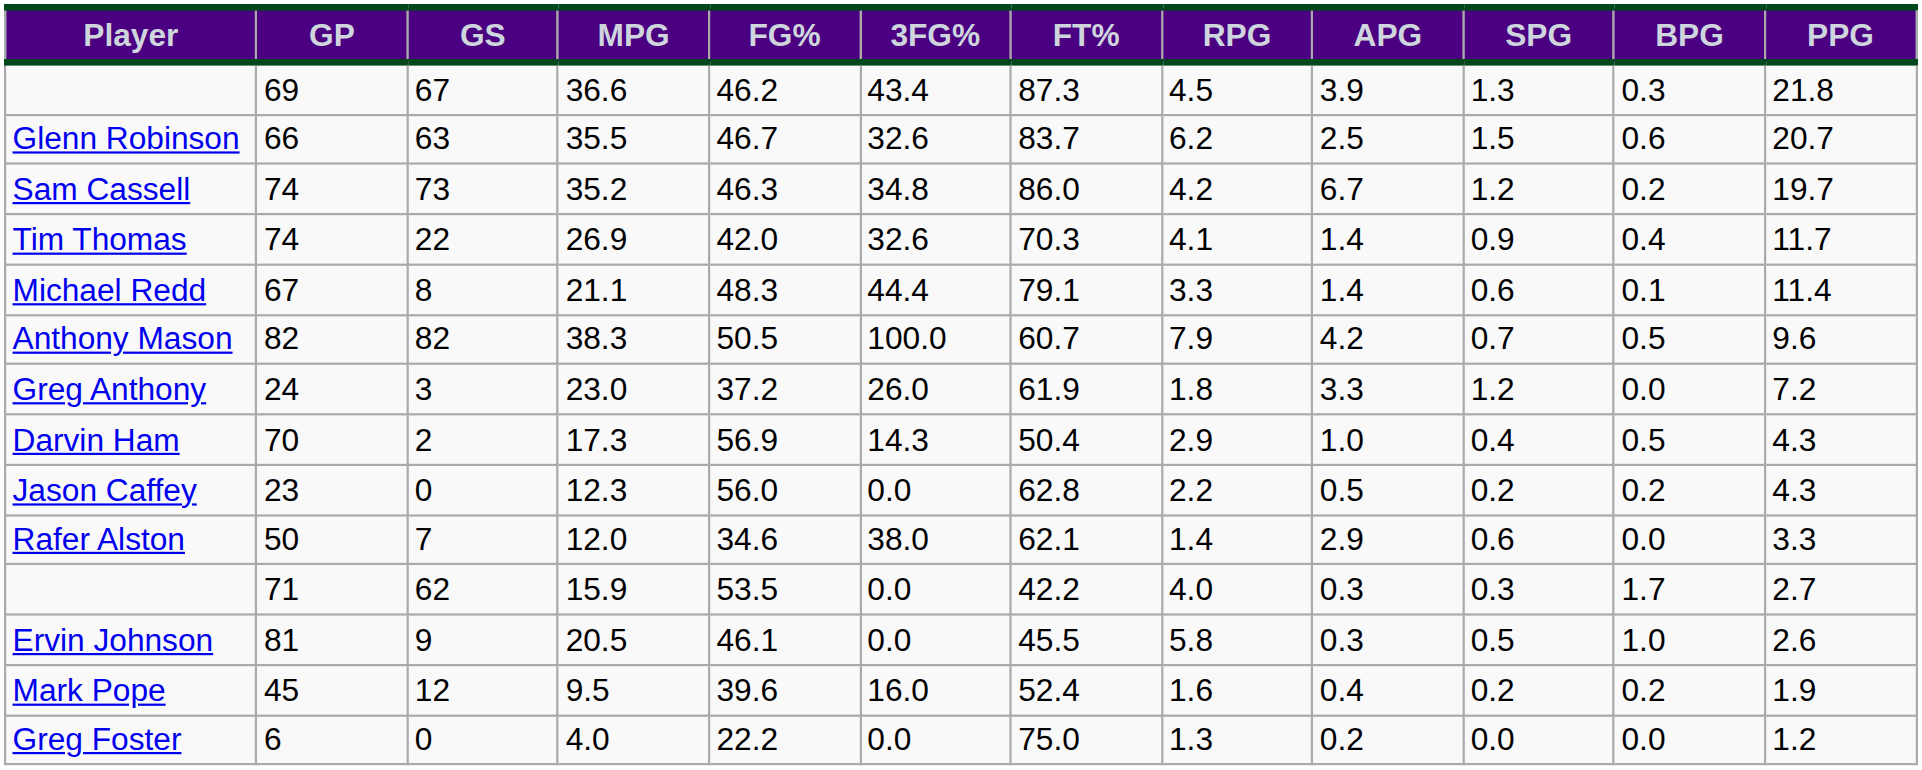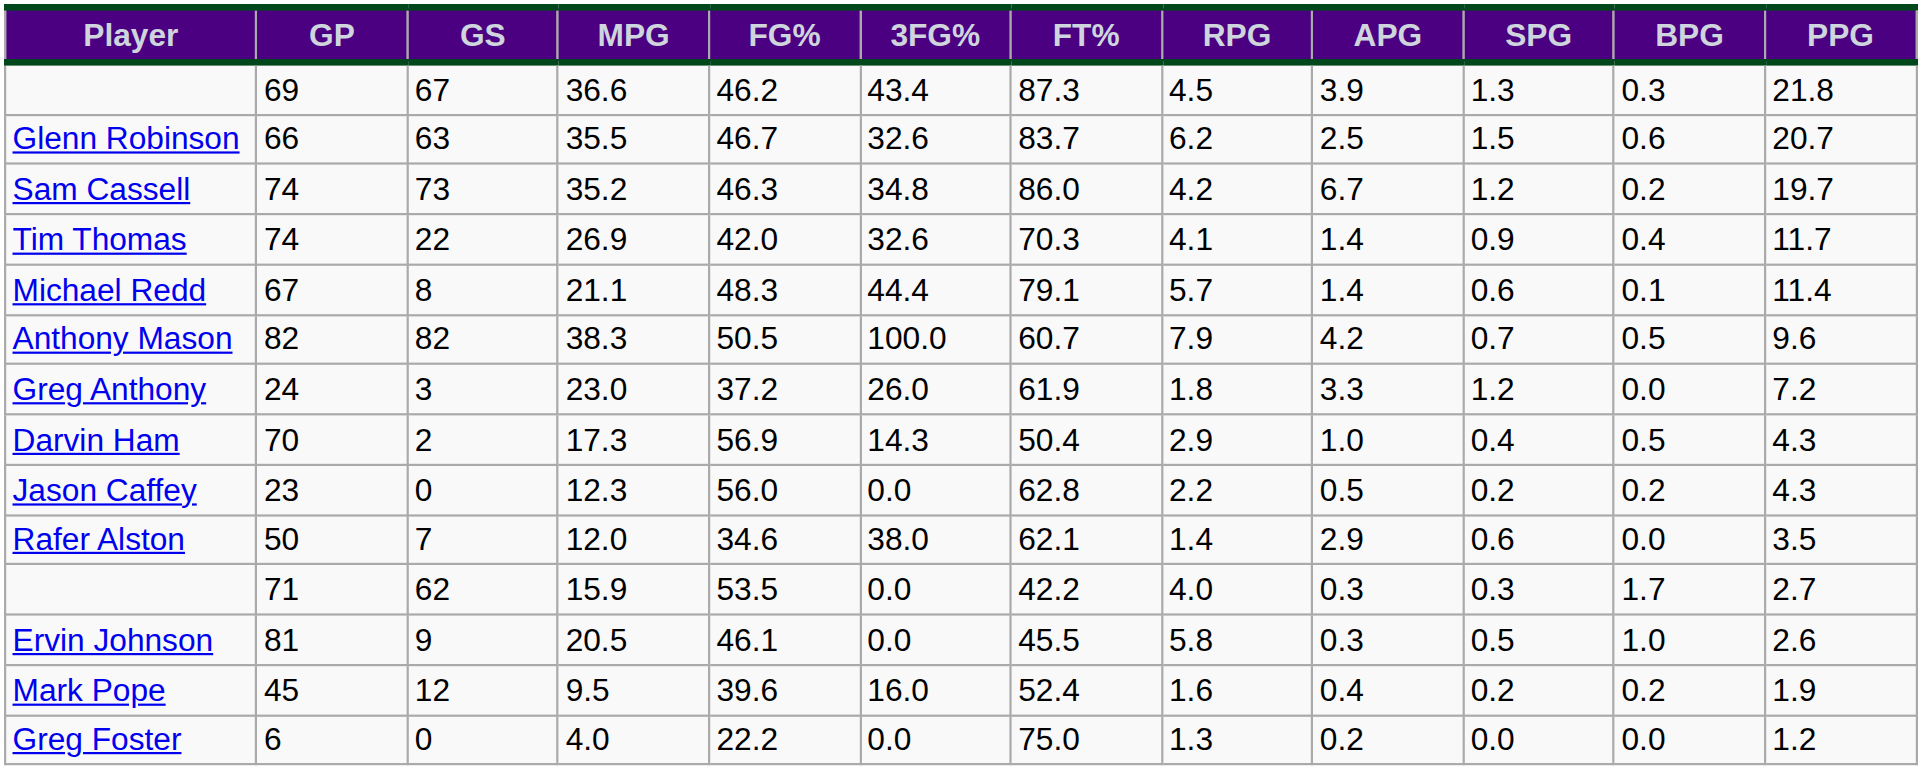Michael Redd | RPG: 3.3 -> 5.7
Rafer Alston | PPG: 3.3 -> 3.5
